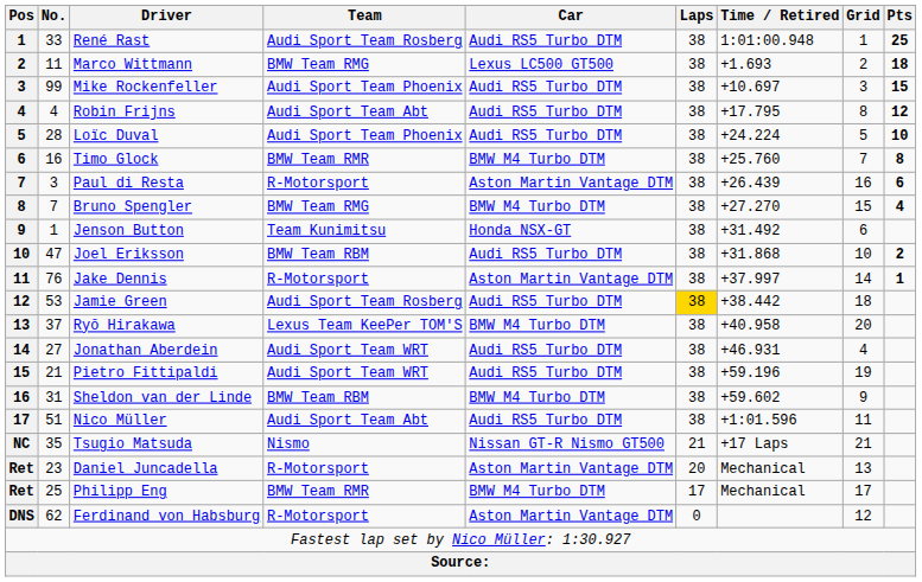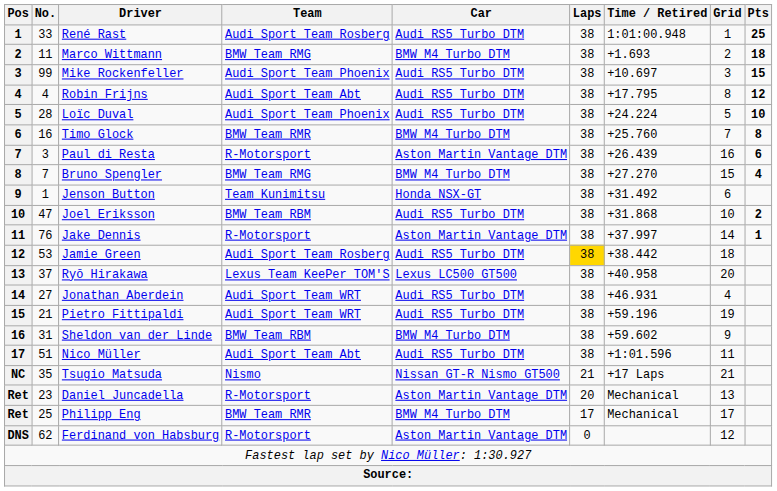Marco Wittmann | Car: Lexus LC500 GT500 -> BMW M4 Turbo DTM
Ryō Hirakawa | Car: BMW M4 Turbo DTM -> Lexus LC500 GT500
